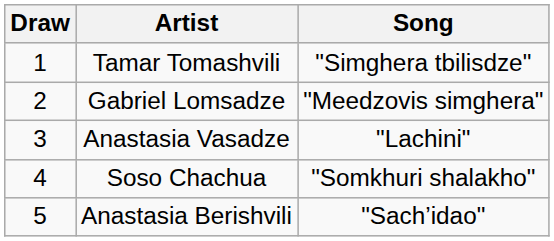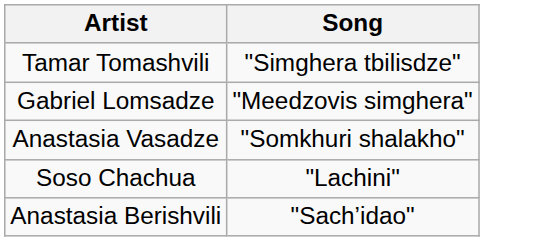- column: Draw | 1 | 2 | 3 | 4 | 5
Anastasia Vasadze | Song: "Lachini" -> "Somkhuri shalakho"
Soso Chachua | Song: "Somkhuri shalakho" -> "Lachini"
